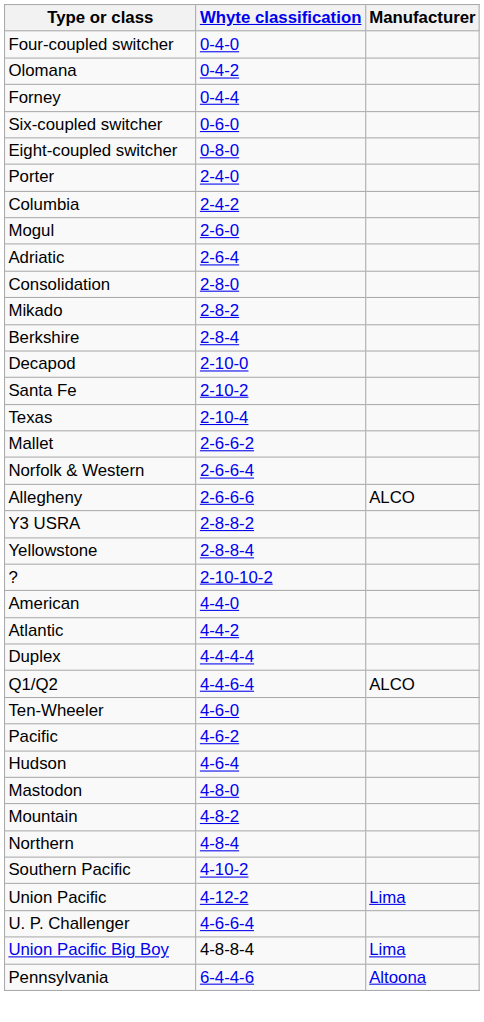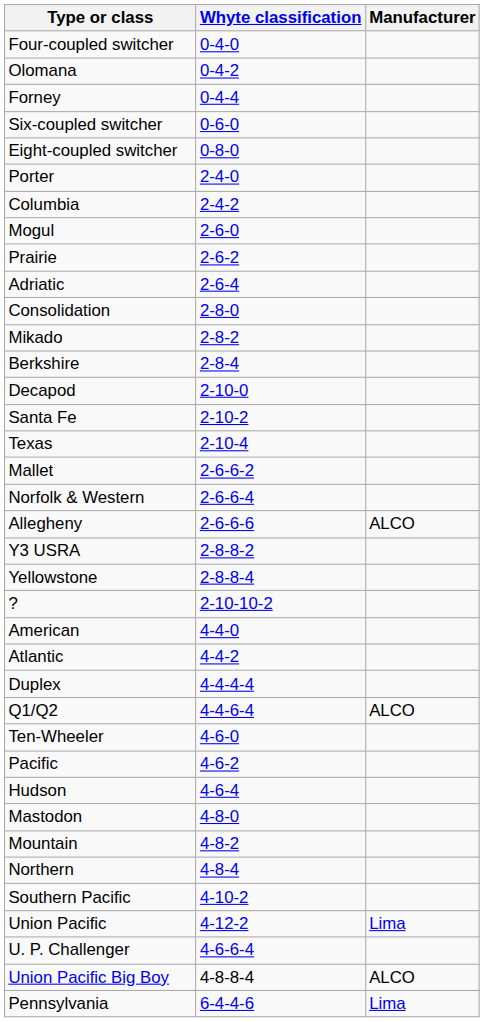+ row: Prairie | 2-6-2
Union Pacific Big Boy | Manufacturer: Lima -> ALCO
Pennsylvania | Manufacturer: Altoona -> Lima
